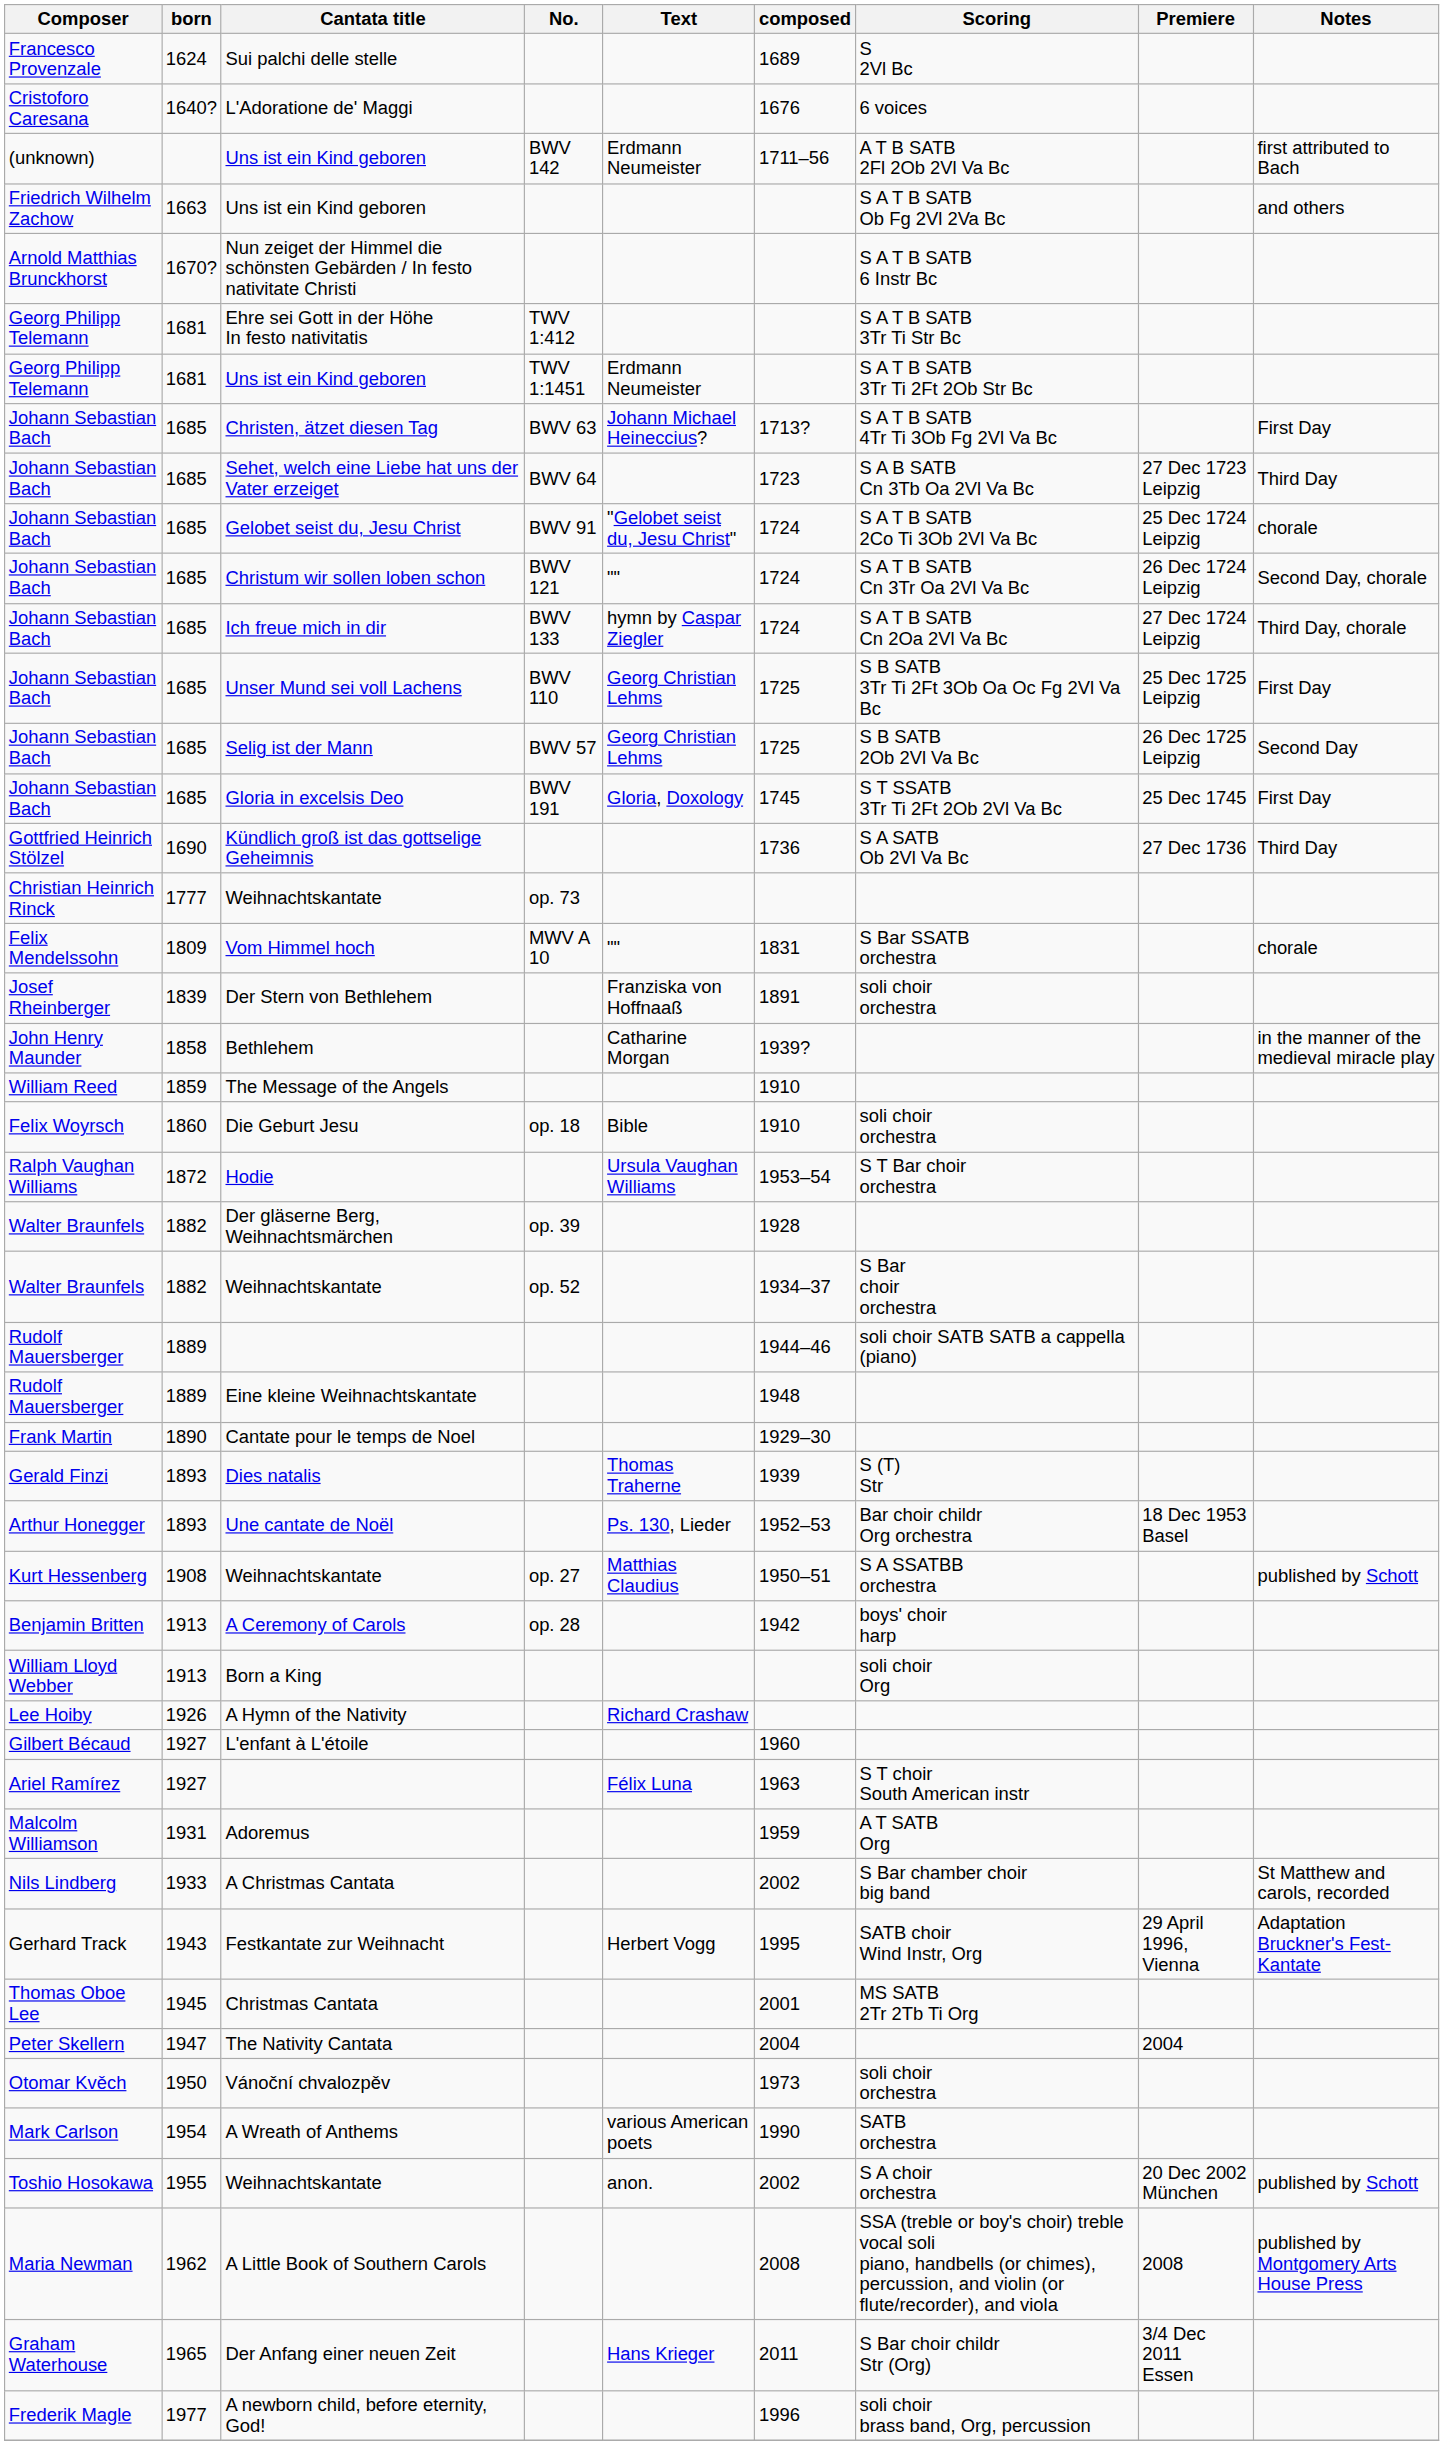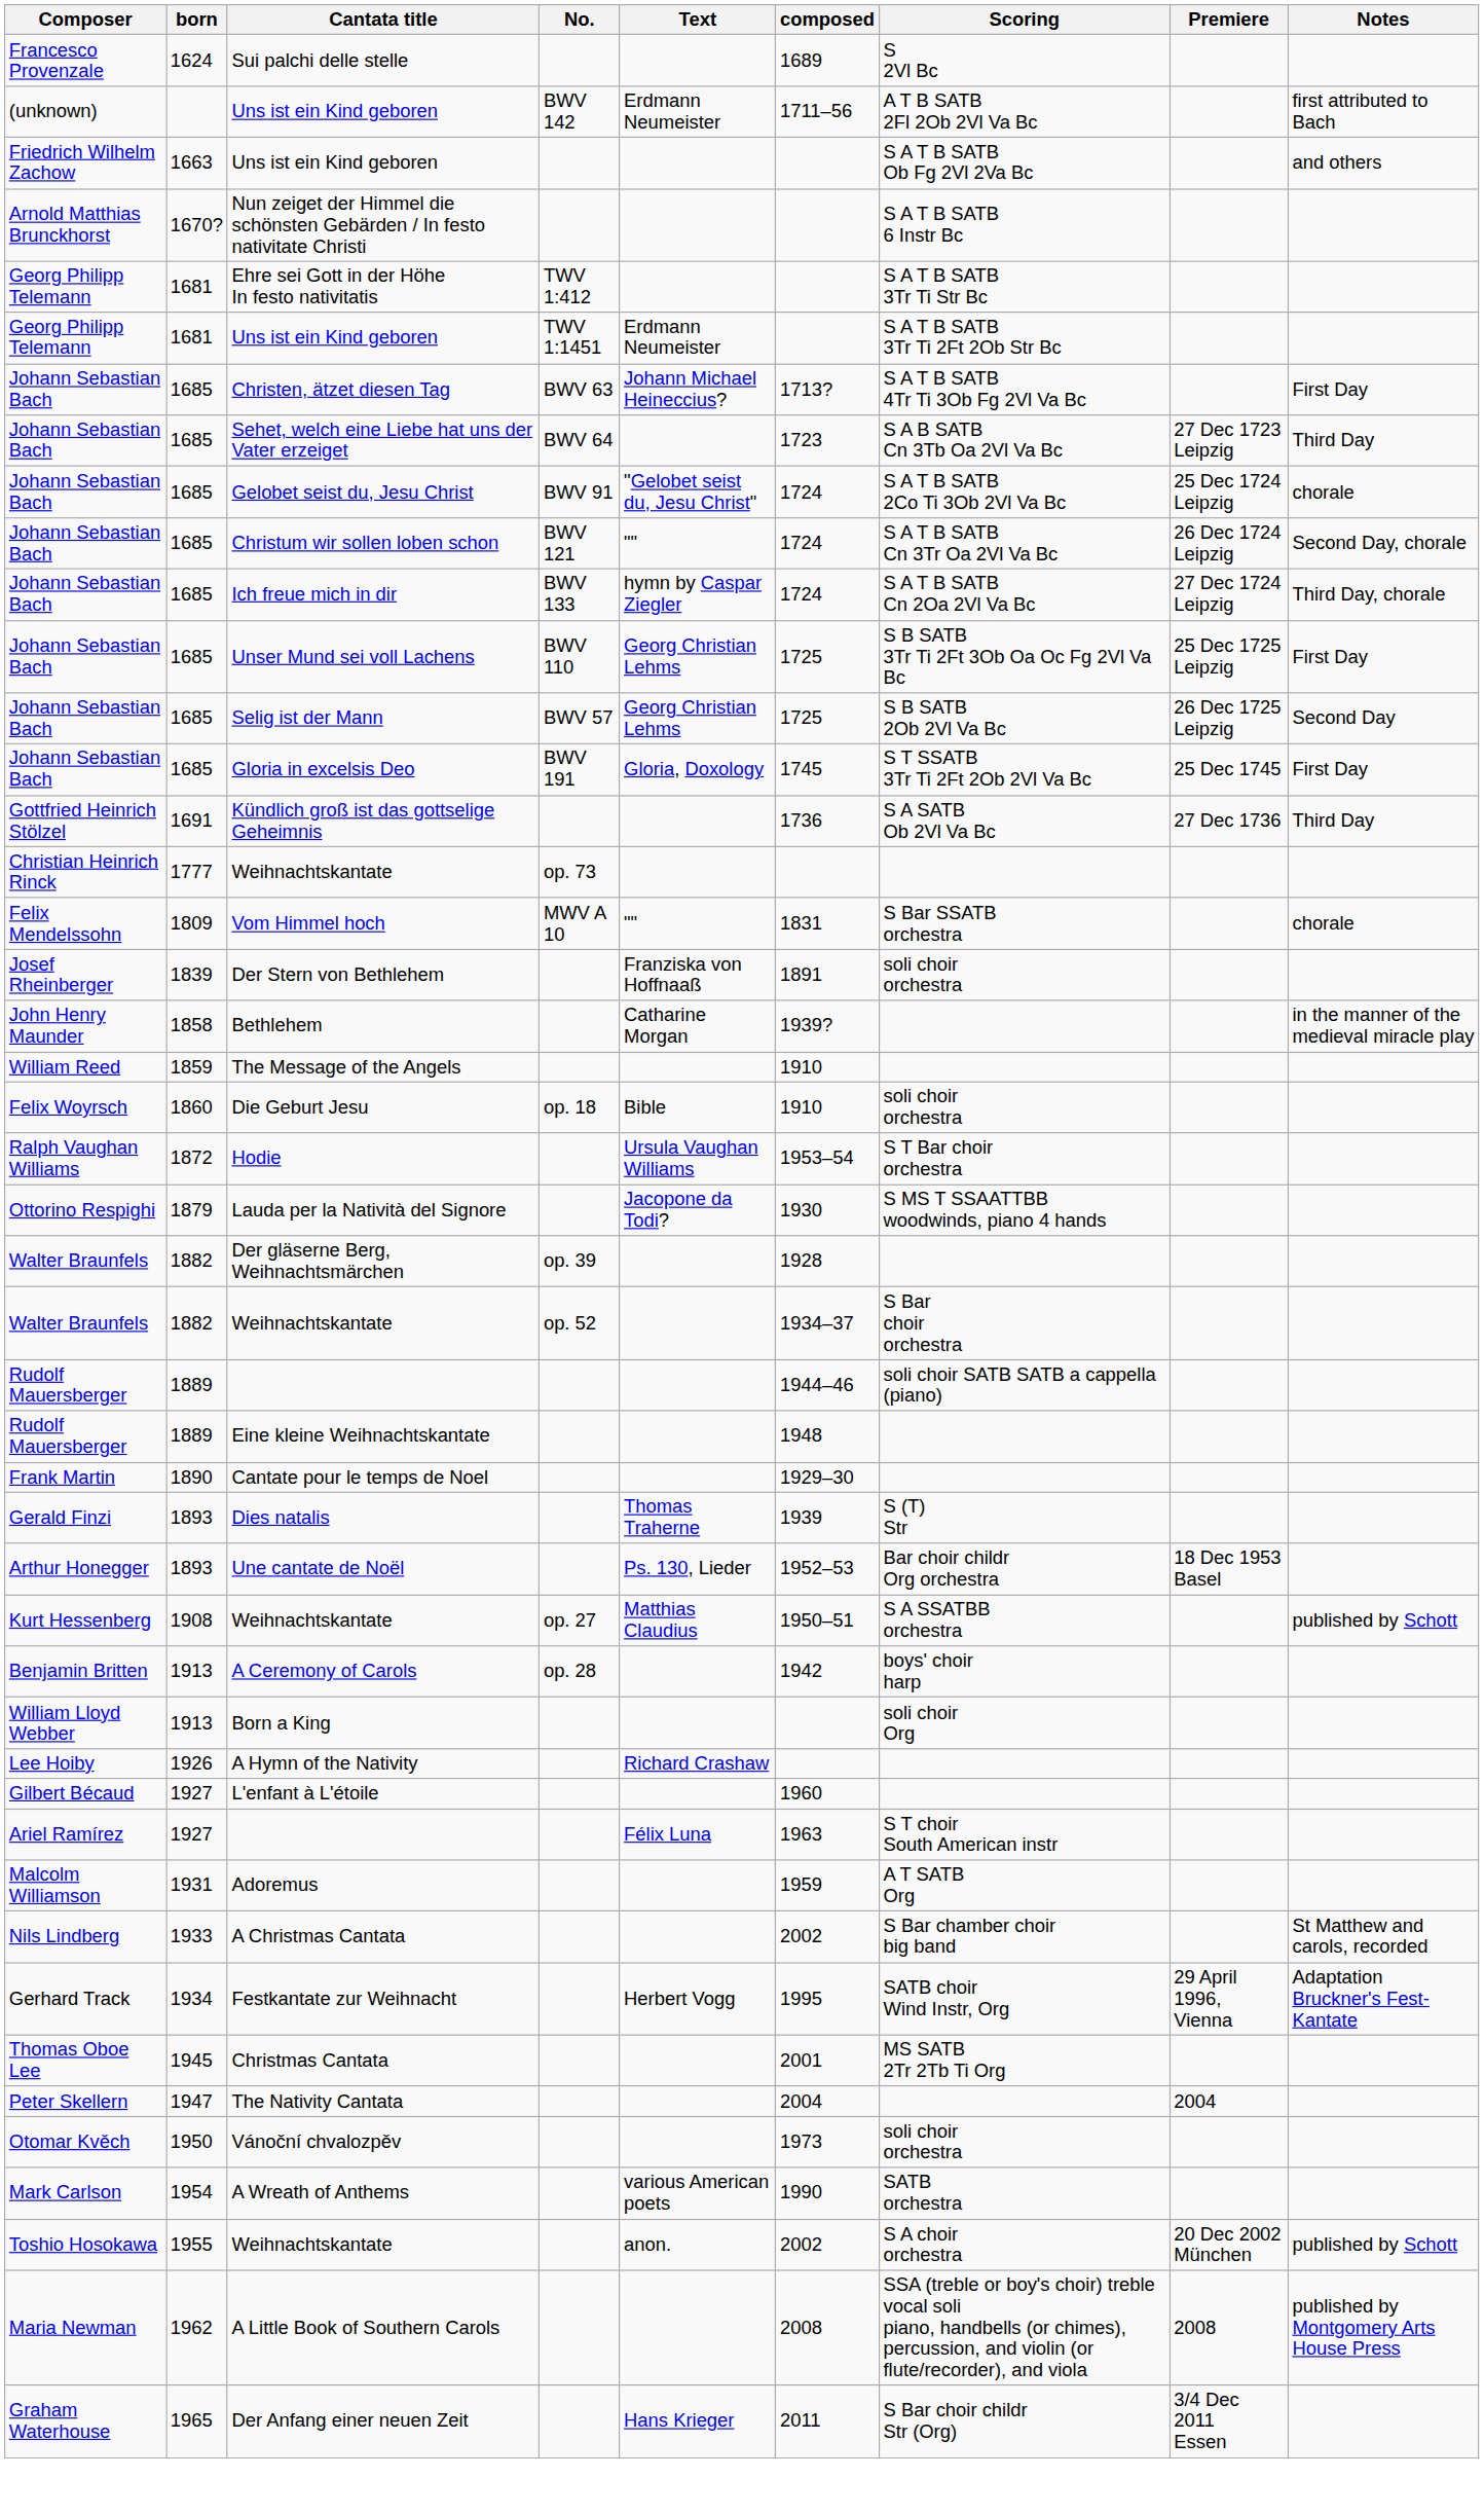- row: Cristoforo Caresana | 1640? | L'Adoratione de' Maggi | 1676 | 6 voices
Kündlich groß ist das gottselige Geheimnis | born: 1690 -> 1691
+ row: Ottorino Respighi | 1879 | Lauda per la Natività del Signore | Jacopone da Todi? | 1930 | S MS T SSAATTBB woodwinds, piano 4 hands
Festkantate zur Weihnacht | born: 1943 -> 1934
- row: Frederik Magle | 1977 | A newborn child, before eternity, God! | 1996 | soli choir brass band, Org, percussion
